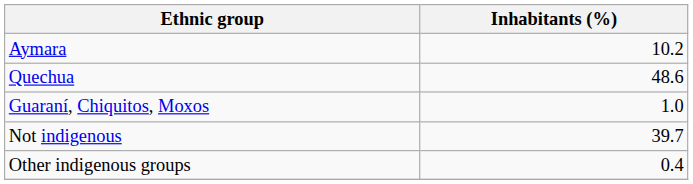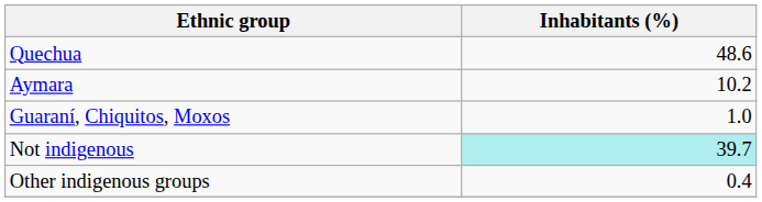rows swapped: Quechua <-> Aymara
Not indigenous | Inhabitants (%): no background -> paleturquoise background
